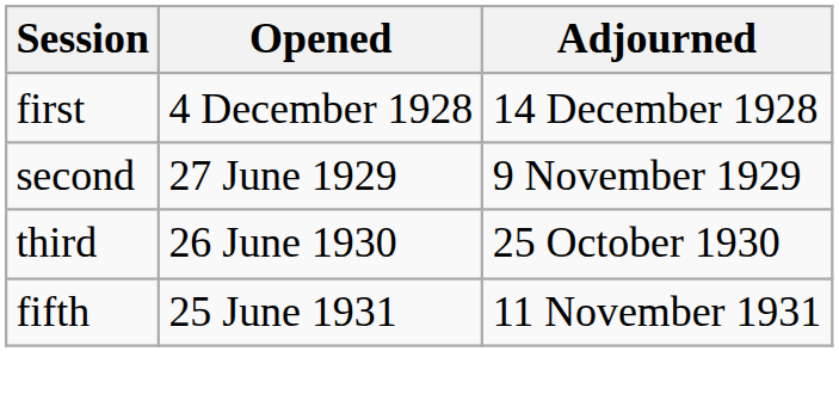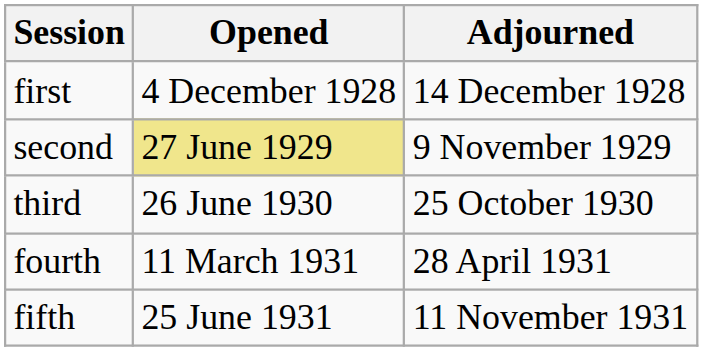second | Opened: no background -> khaki background
+ row: fourth | 11 March 1931 | 28 April 1931
